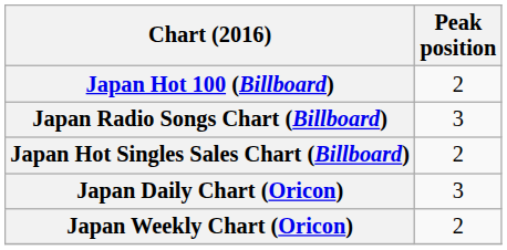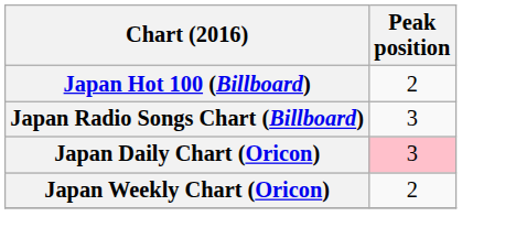- row: Japan Hot Singles Sales Chart (Billboard) | 2
Japan Daily Chart (Oricon) | Peak position: no background -> pink background
